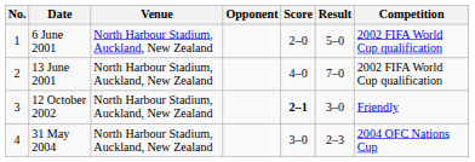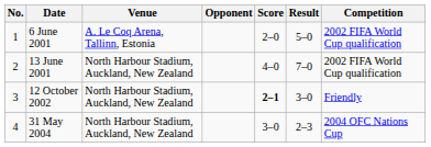6 June 2001 | Venue: North Harbour Stadium, Auckland, New Zealand -> A. Le Coq Arena, Tallinn, Estonia
